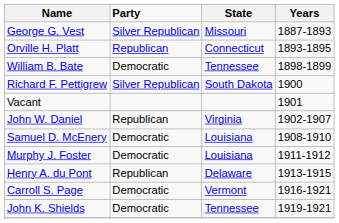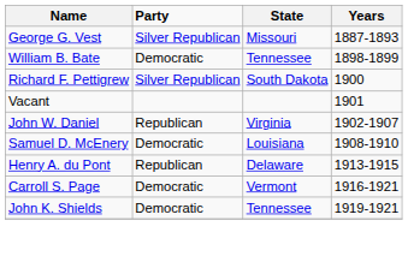- row: Orville H. Platt | Republican | Connecticut | 1893-1895
- row: Murphy J. Foster | Democratic | Louisiana | 1911-1912
